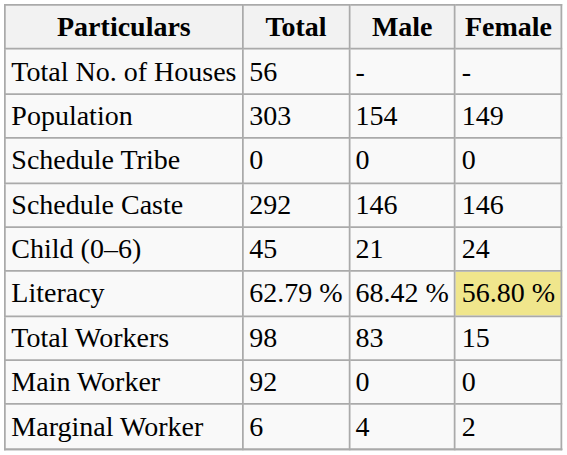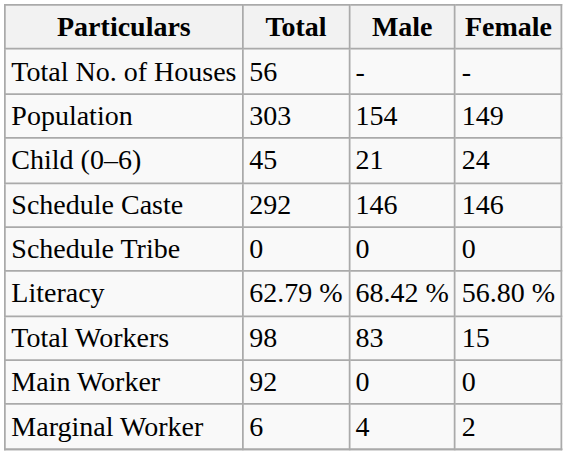rows swapped: Child (0–6) <-> Schedule Tribe
Literacy | Female: khaki background -> no background
